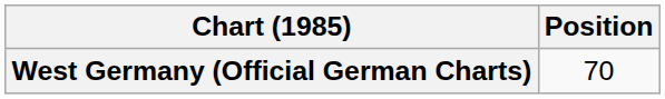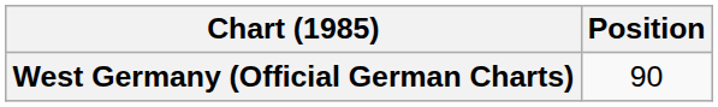West Germany (Official German Charts) | Position: 70 -> 90
